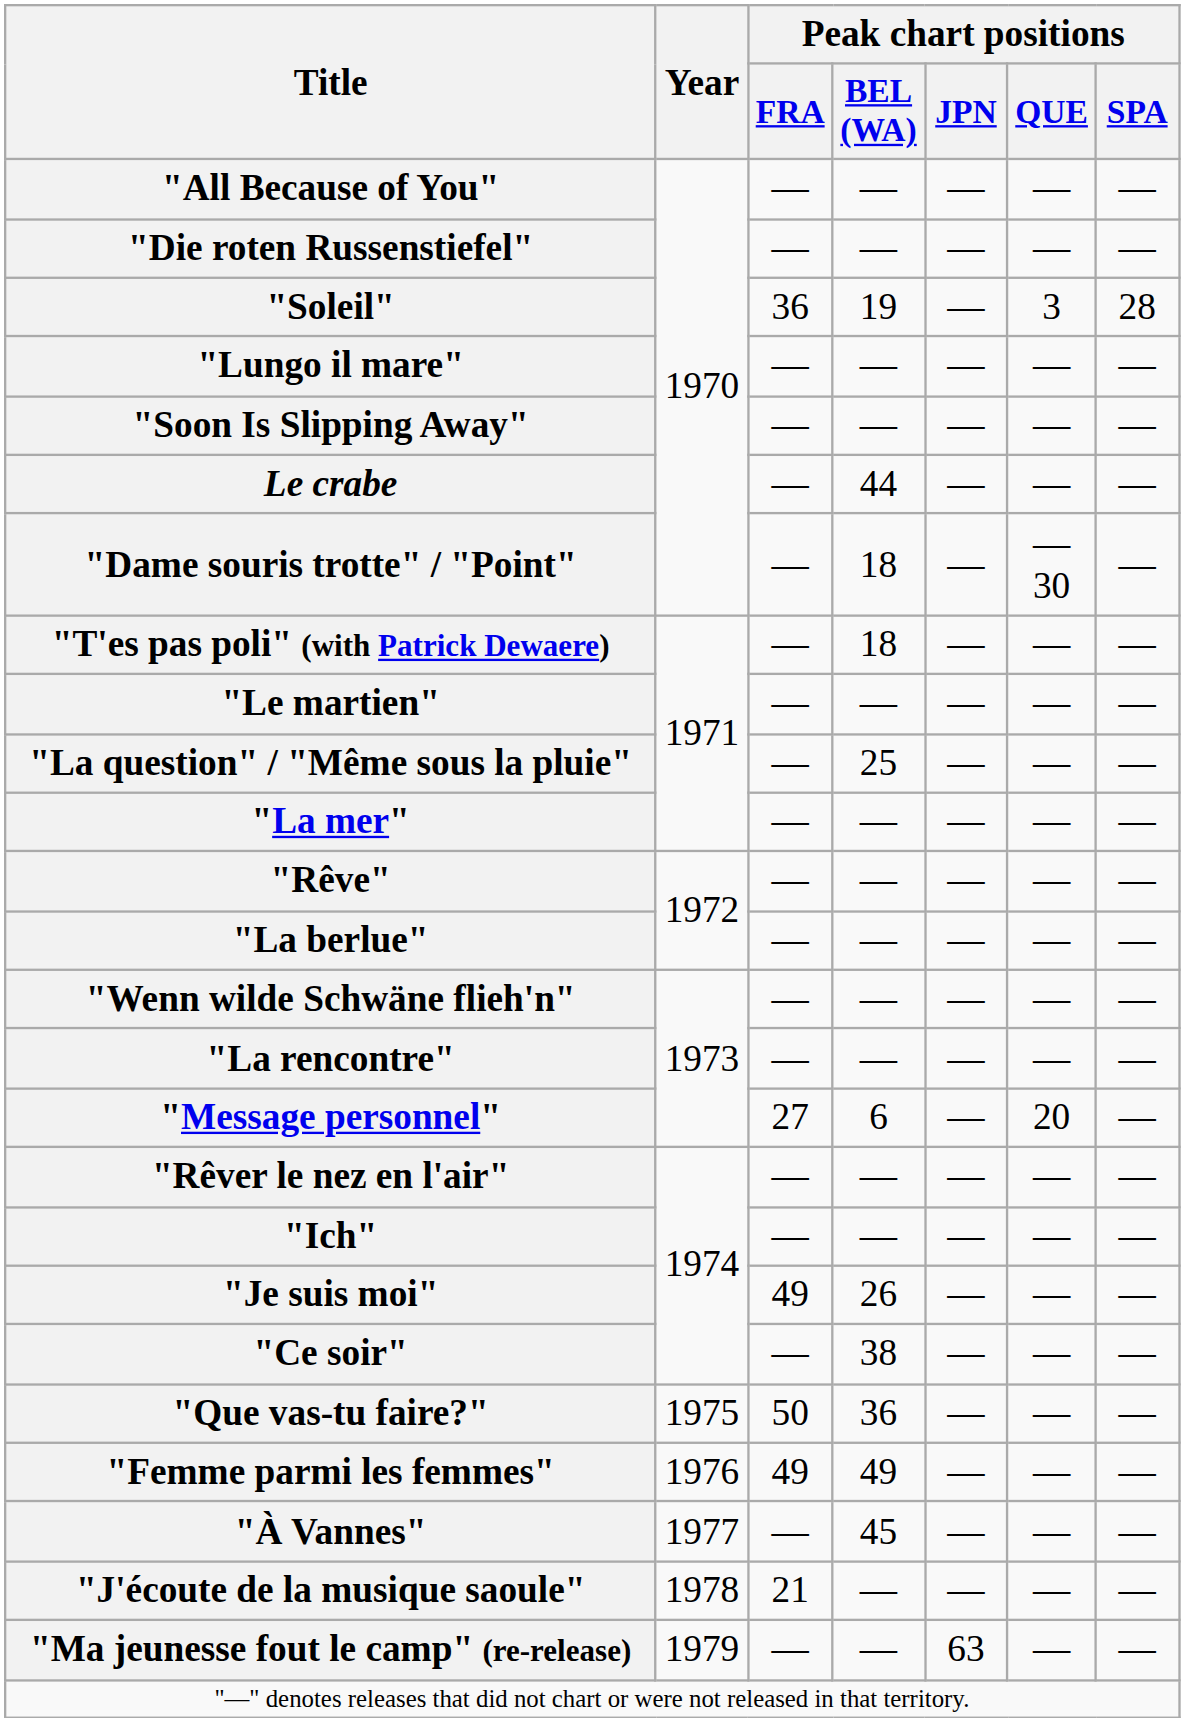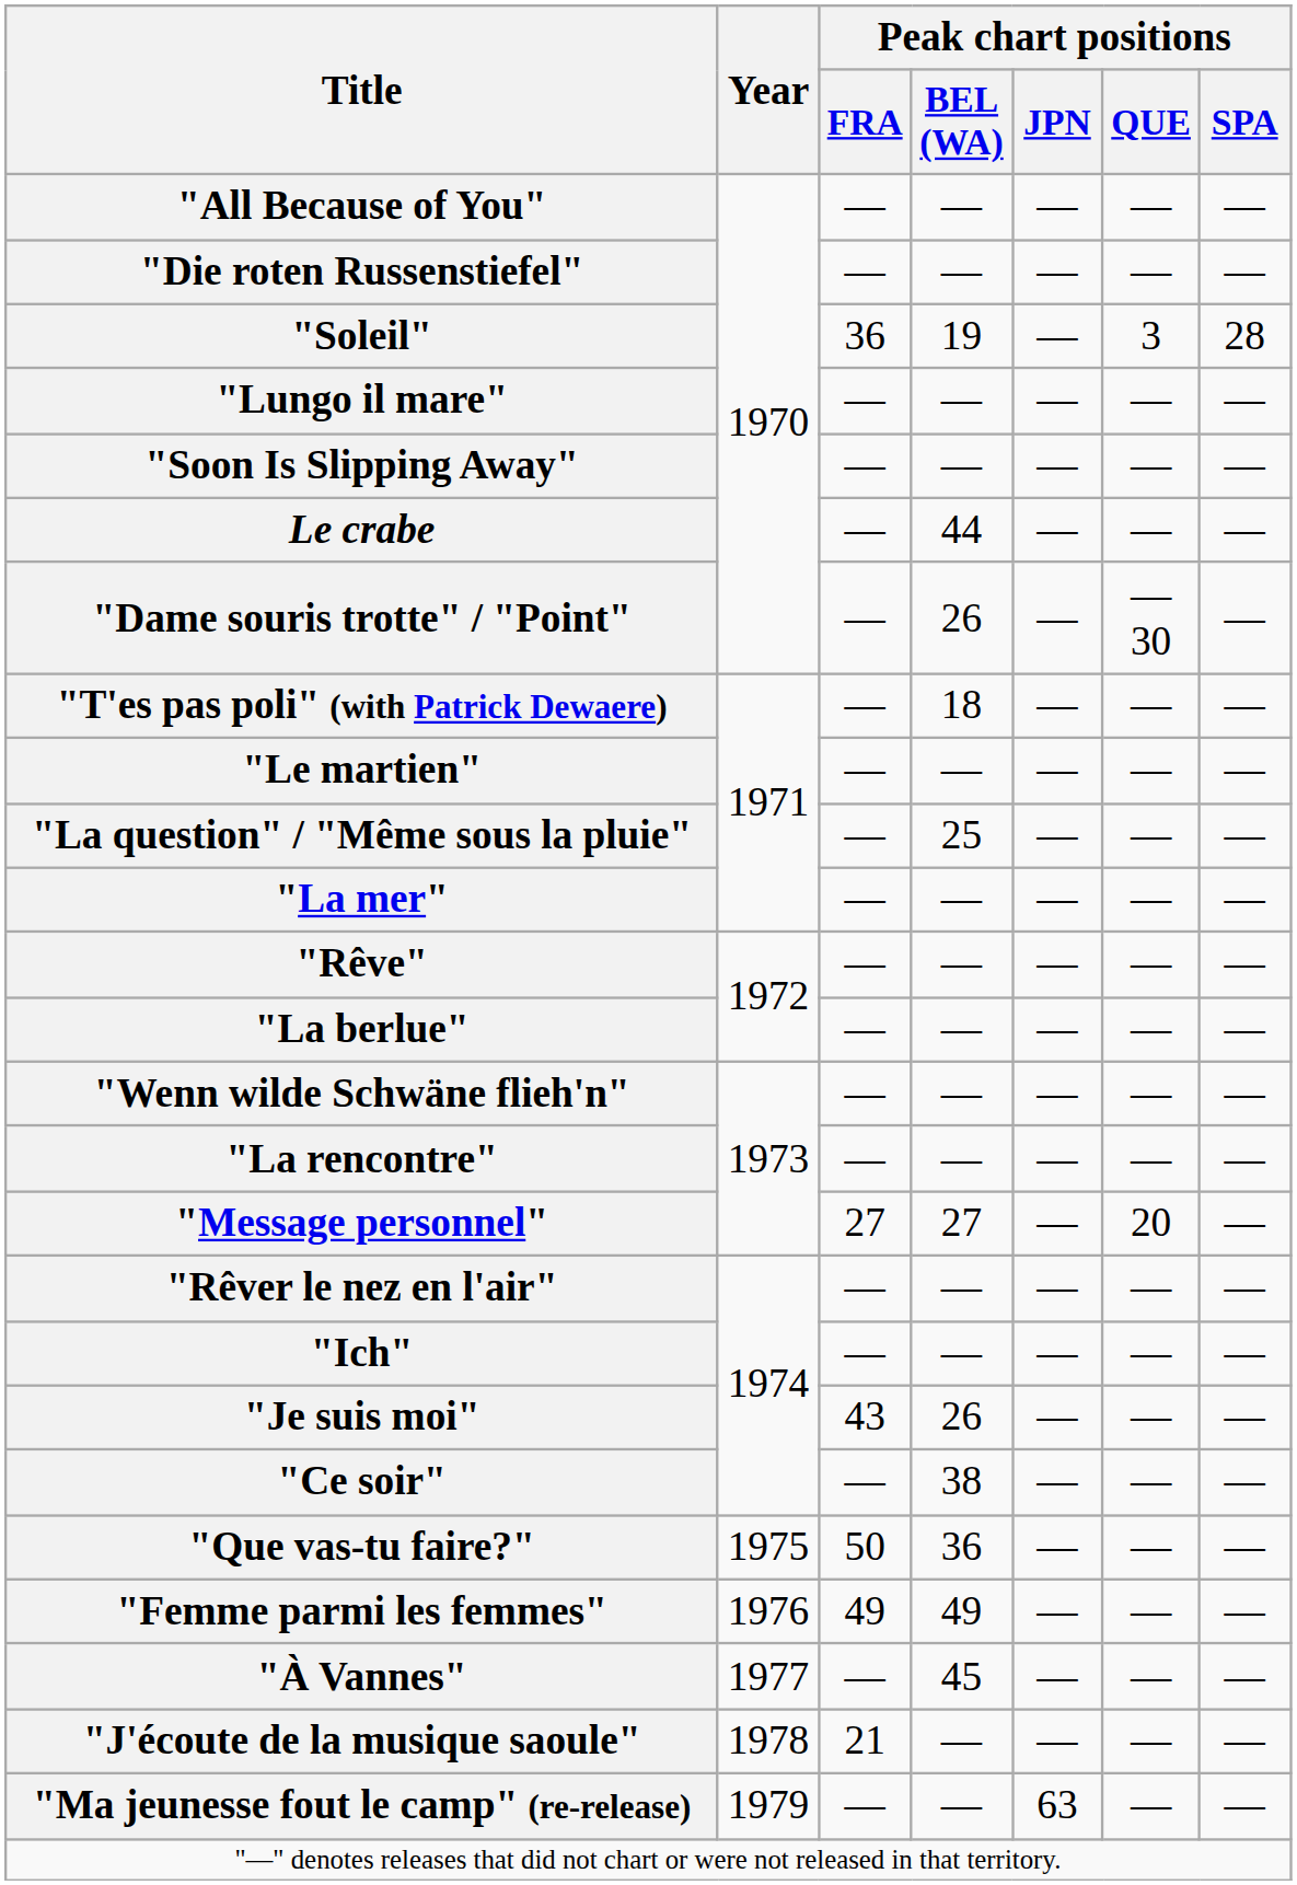"Dame souris trotte" / "Point" | Peak chart positions / BEL (WA): 18 -> 26
"Message personnel" | Peak chart positions / BEL (WA): 6 -> 27
"Je suis moi" | Peak chart positions / FRA: 49 -> 43
